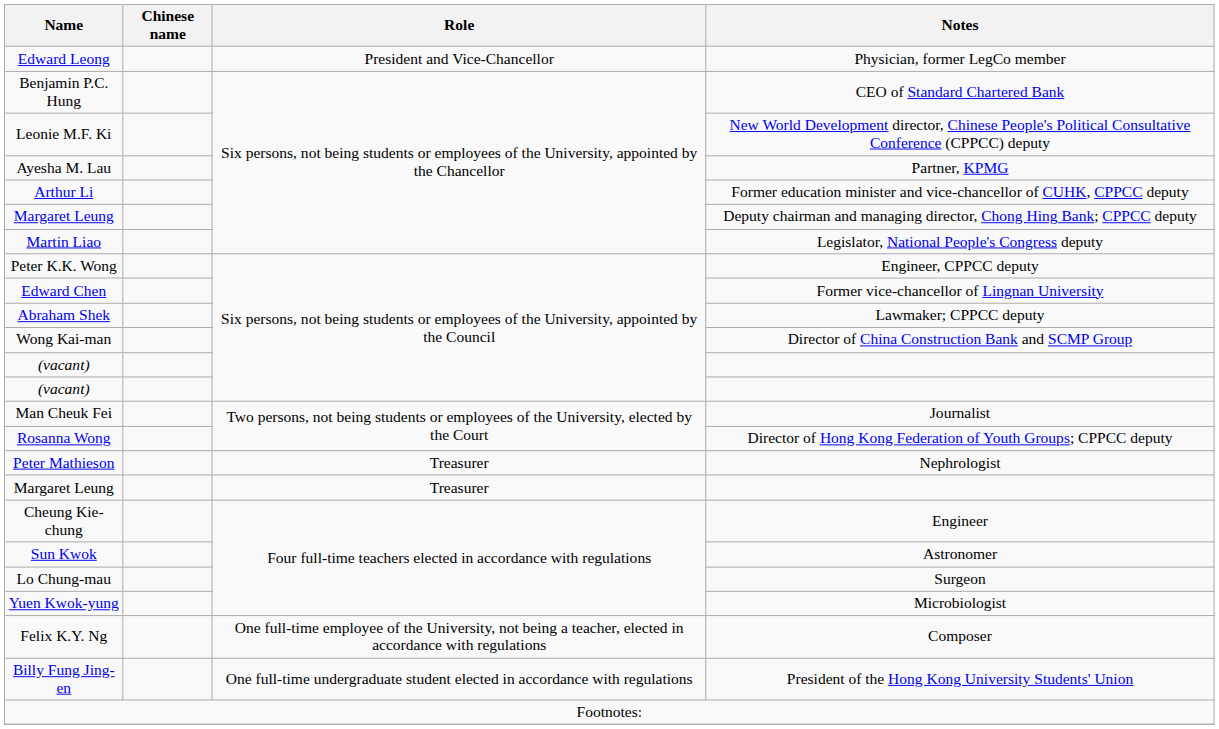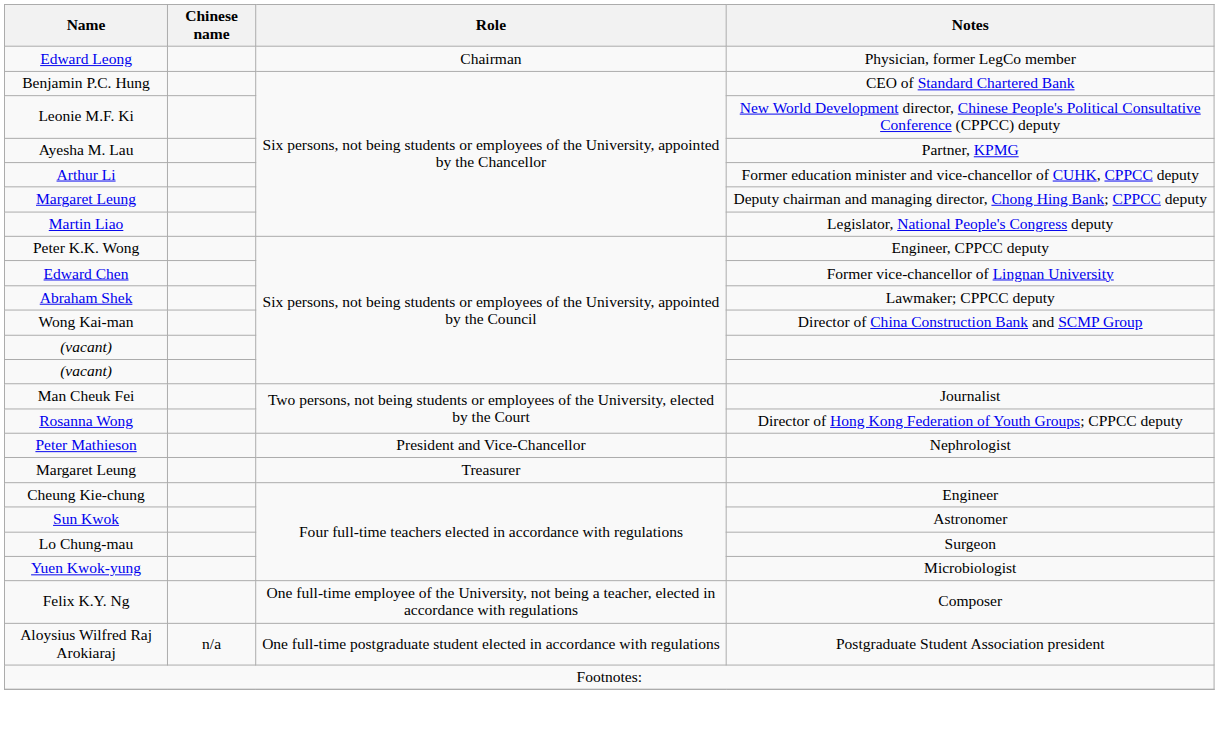Edward Leong | Role: President and Vice-Chancellor -> Chairman
Peter Mathieson | Role: Treasurer -> President and Vice-Chancellor
- row: Billy Fung Jing-en | One full-time undergraduate student elected in accordance with regulations | President of the Hong Kong University Students' Union
+ row: Aloysius Wilfred Raj Arokiaraj | n/a | One full-time postgraduate student elected in accordance with regulations | Postgraduate Student Association president
